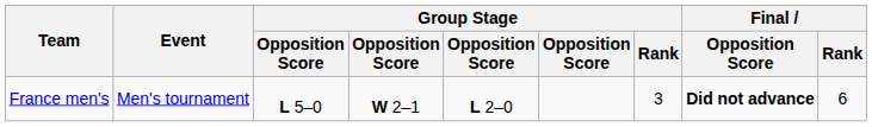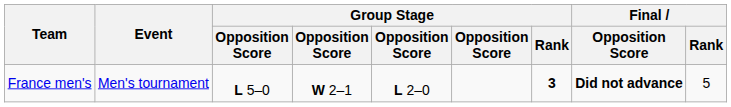France men's | Group Stage / Rank: normal -> bold
France men's | Final / Rank: 6 -> 5
